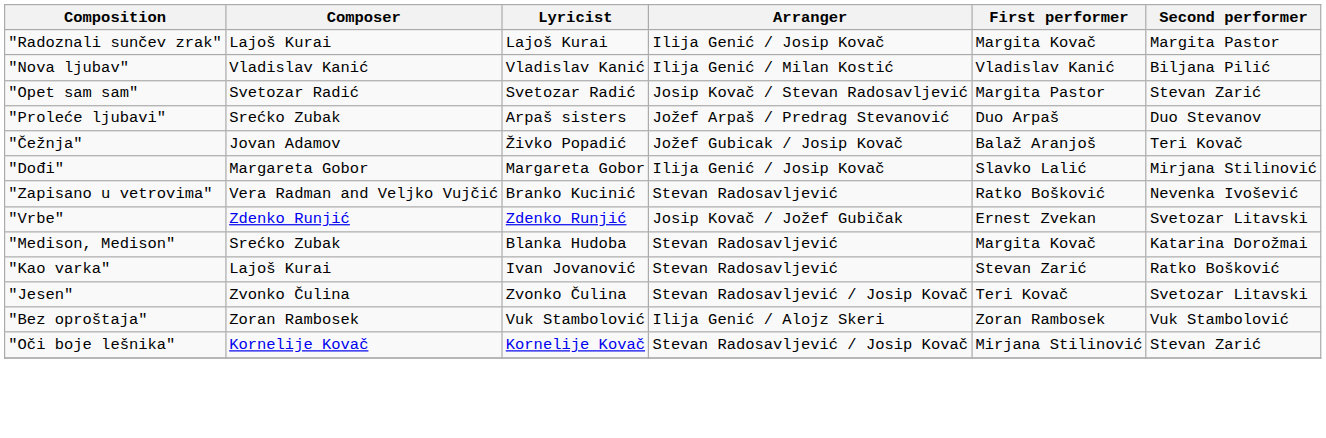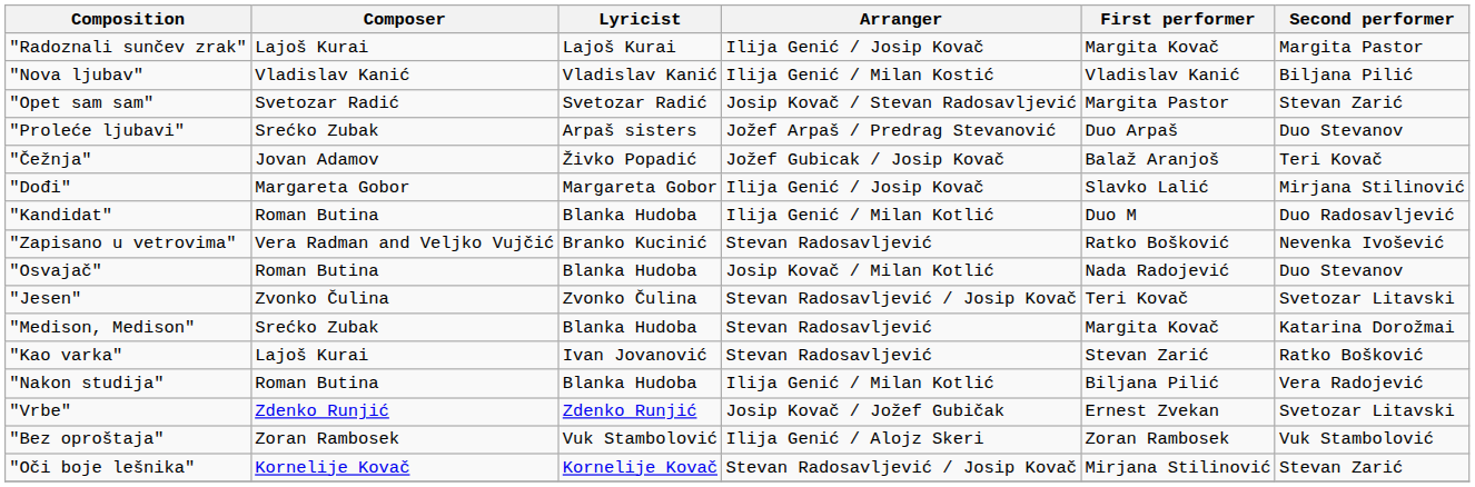+ row: "Kandidat" | Roman Butina | Blanka Hudoba | Ilija Genić / Milan Kotlić | Duo M | Duo Radosavljević
+ row: "Osvajač" | Roman Butina | Blanka Hudoba | Josip Kovač / Milan Kotlić | Nada Radojević | Duo Stevanov
rows swapped: "Jesen" <-> "Vrbe"
+ row: "Nakon studija" | Roman Butina | Blanka Hudoba | Ilija Genić / Milan Kotlić | Biljana Pilić | Vera Radojević
